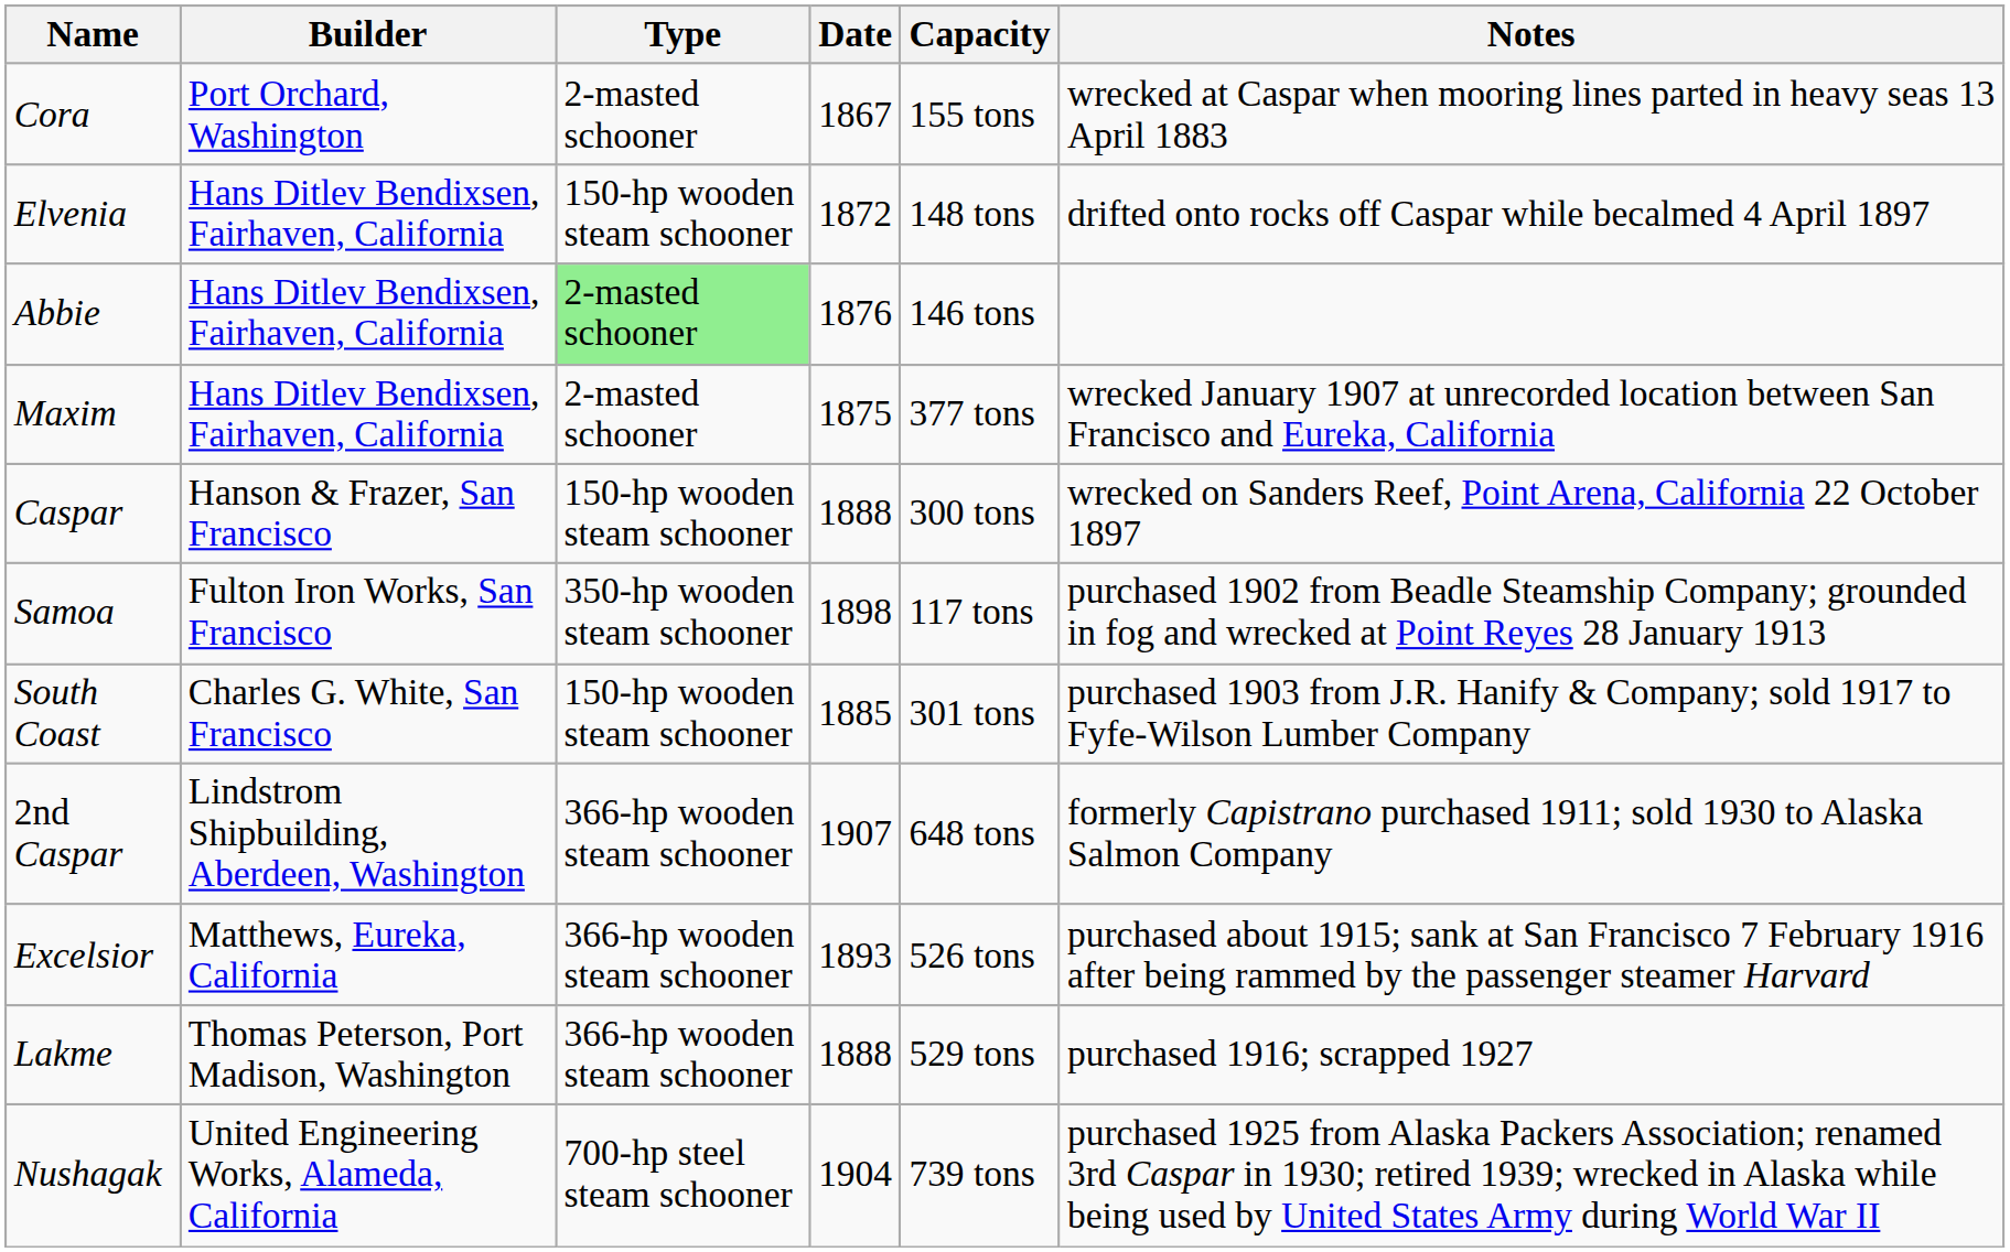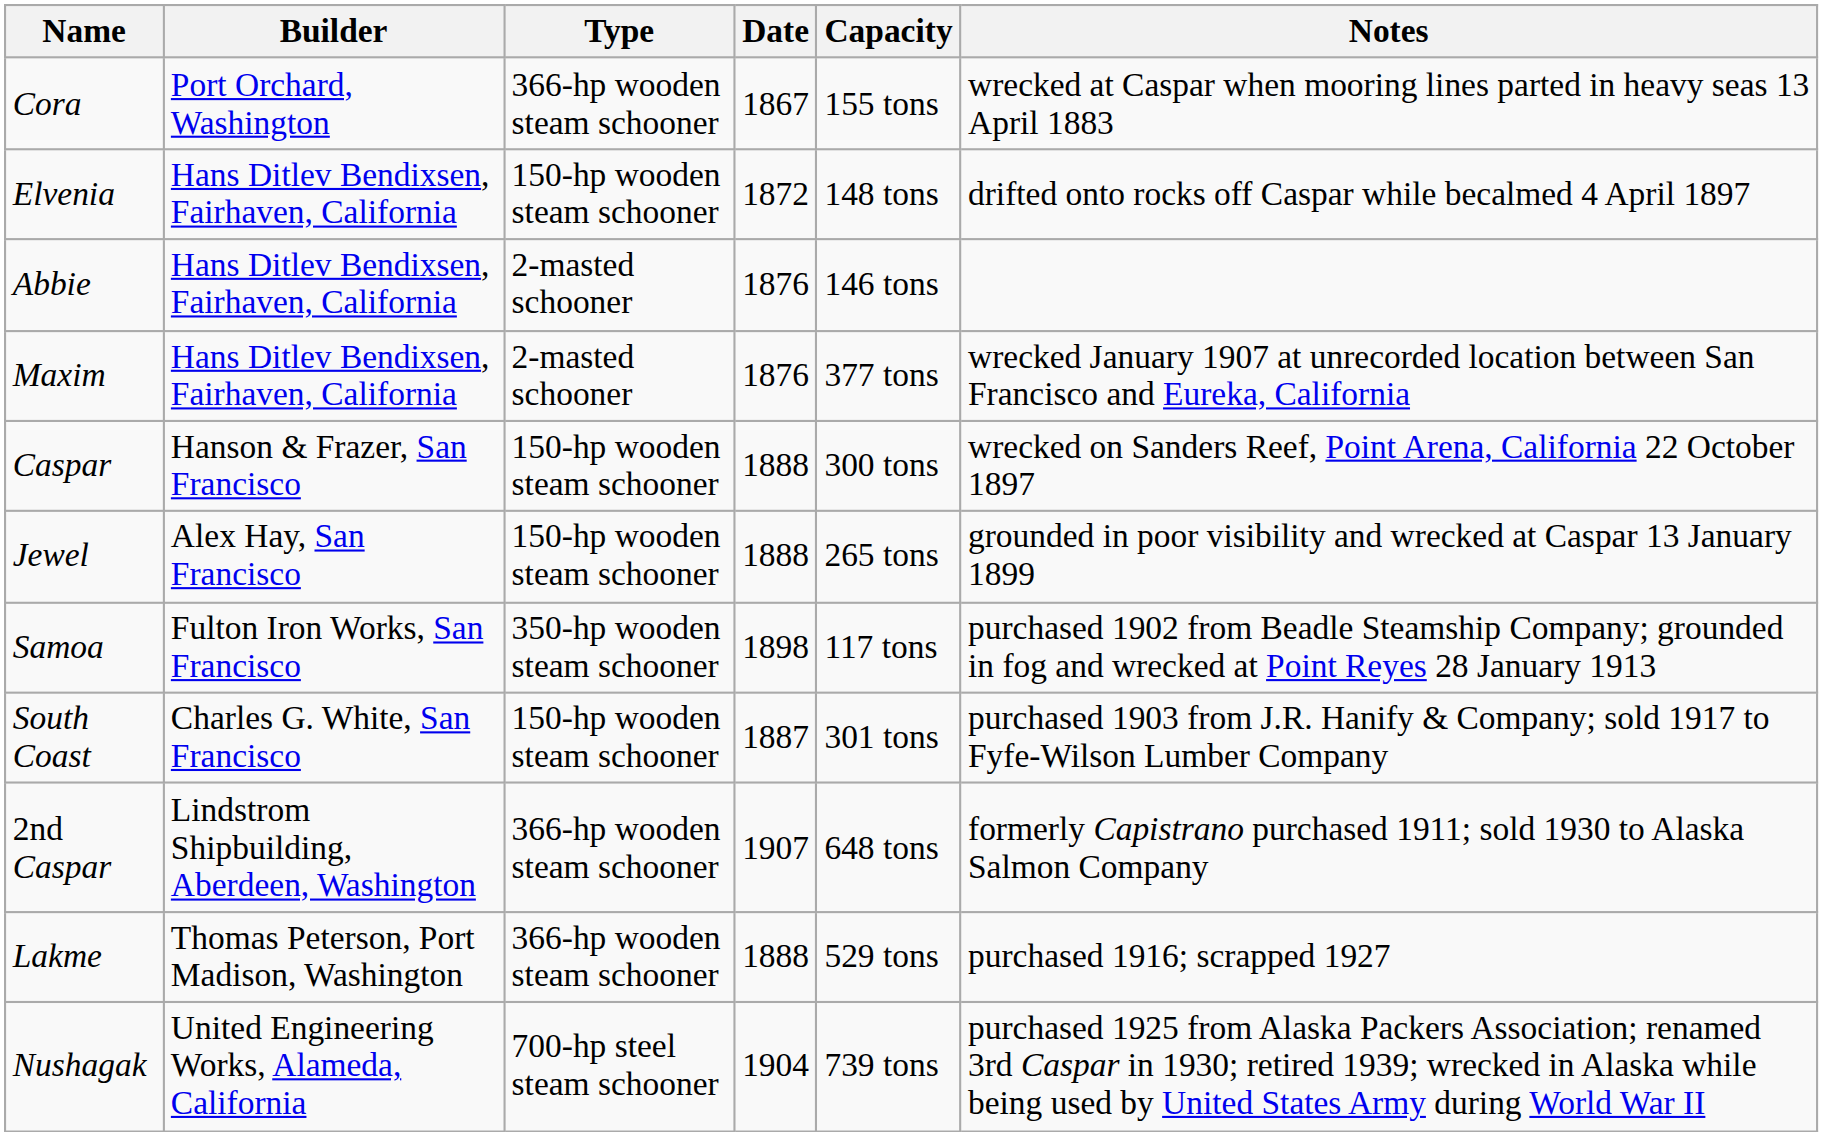Cora | Type: 2-masted schooner -> 366-hp wooden steam schooner
Abbie | Type: lightgreen background -> no background
Maxim | Date: 1875 -> 1876
+ row: Jewel | Alex Hay, San Francisco | 150-hp wooden steam schooner | 1888 | 265 tons | grounded in poor visibility and wrecked at Caspar 13 January 1899
South Coast | Date: 1885 -> 1887
- row: Excelsior | Matthews, Eureka, California | 366-hp wooden steam schooner | 1893 | 526 tons | purchased about 1915; sank at San Francisco 7 February 1916 after being rammed by the passenger steamer Harvard
